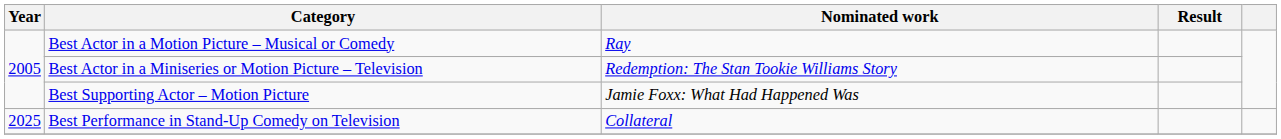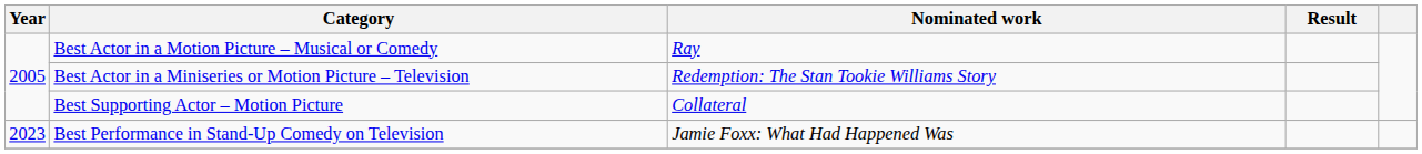Best Supporting Actor – Motion Picture | Nominated work: Jamie Foxx: What Had Happened Was -> Collateral
Best Performance in Stand-Up Comedy on Television | Year: 2025 -> 2023
Best Performance in Stand-Up Comedy on Television | Nominated work: Collateral -> Jamie Foxx: What Had Happened Was
